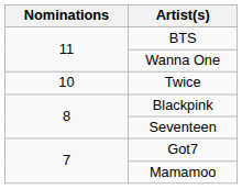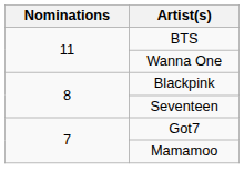- row: 10 | Twice
